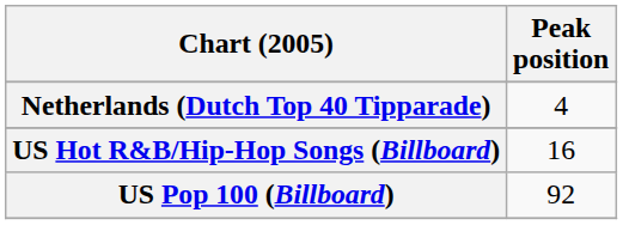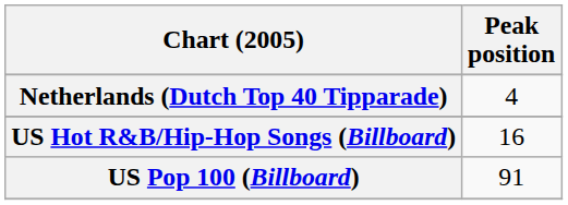US Pop 100 (Billboard) | Peak position: 92 -> 91
